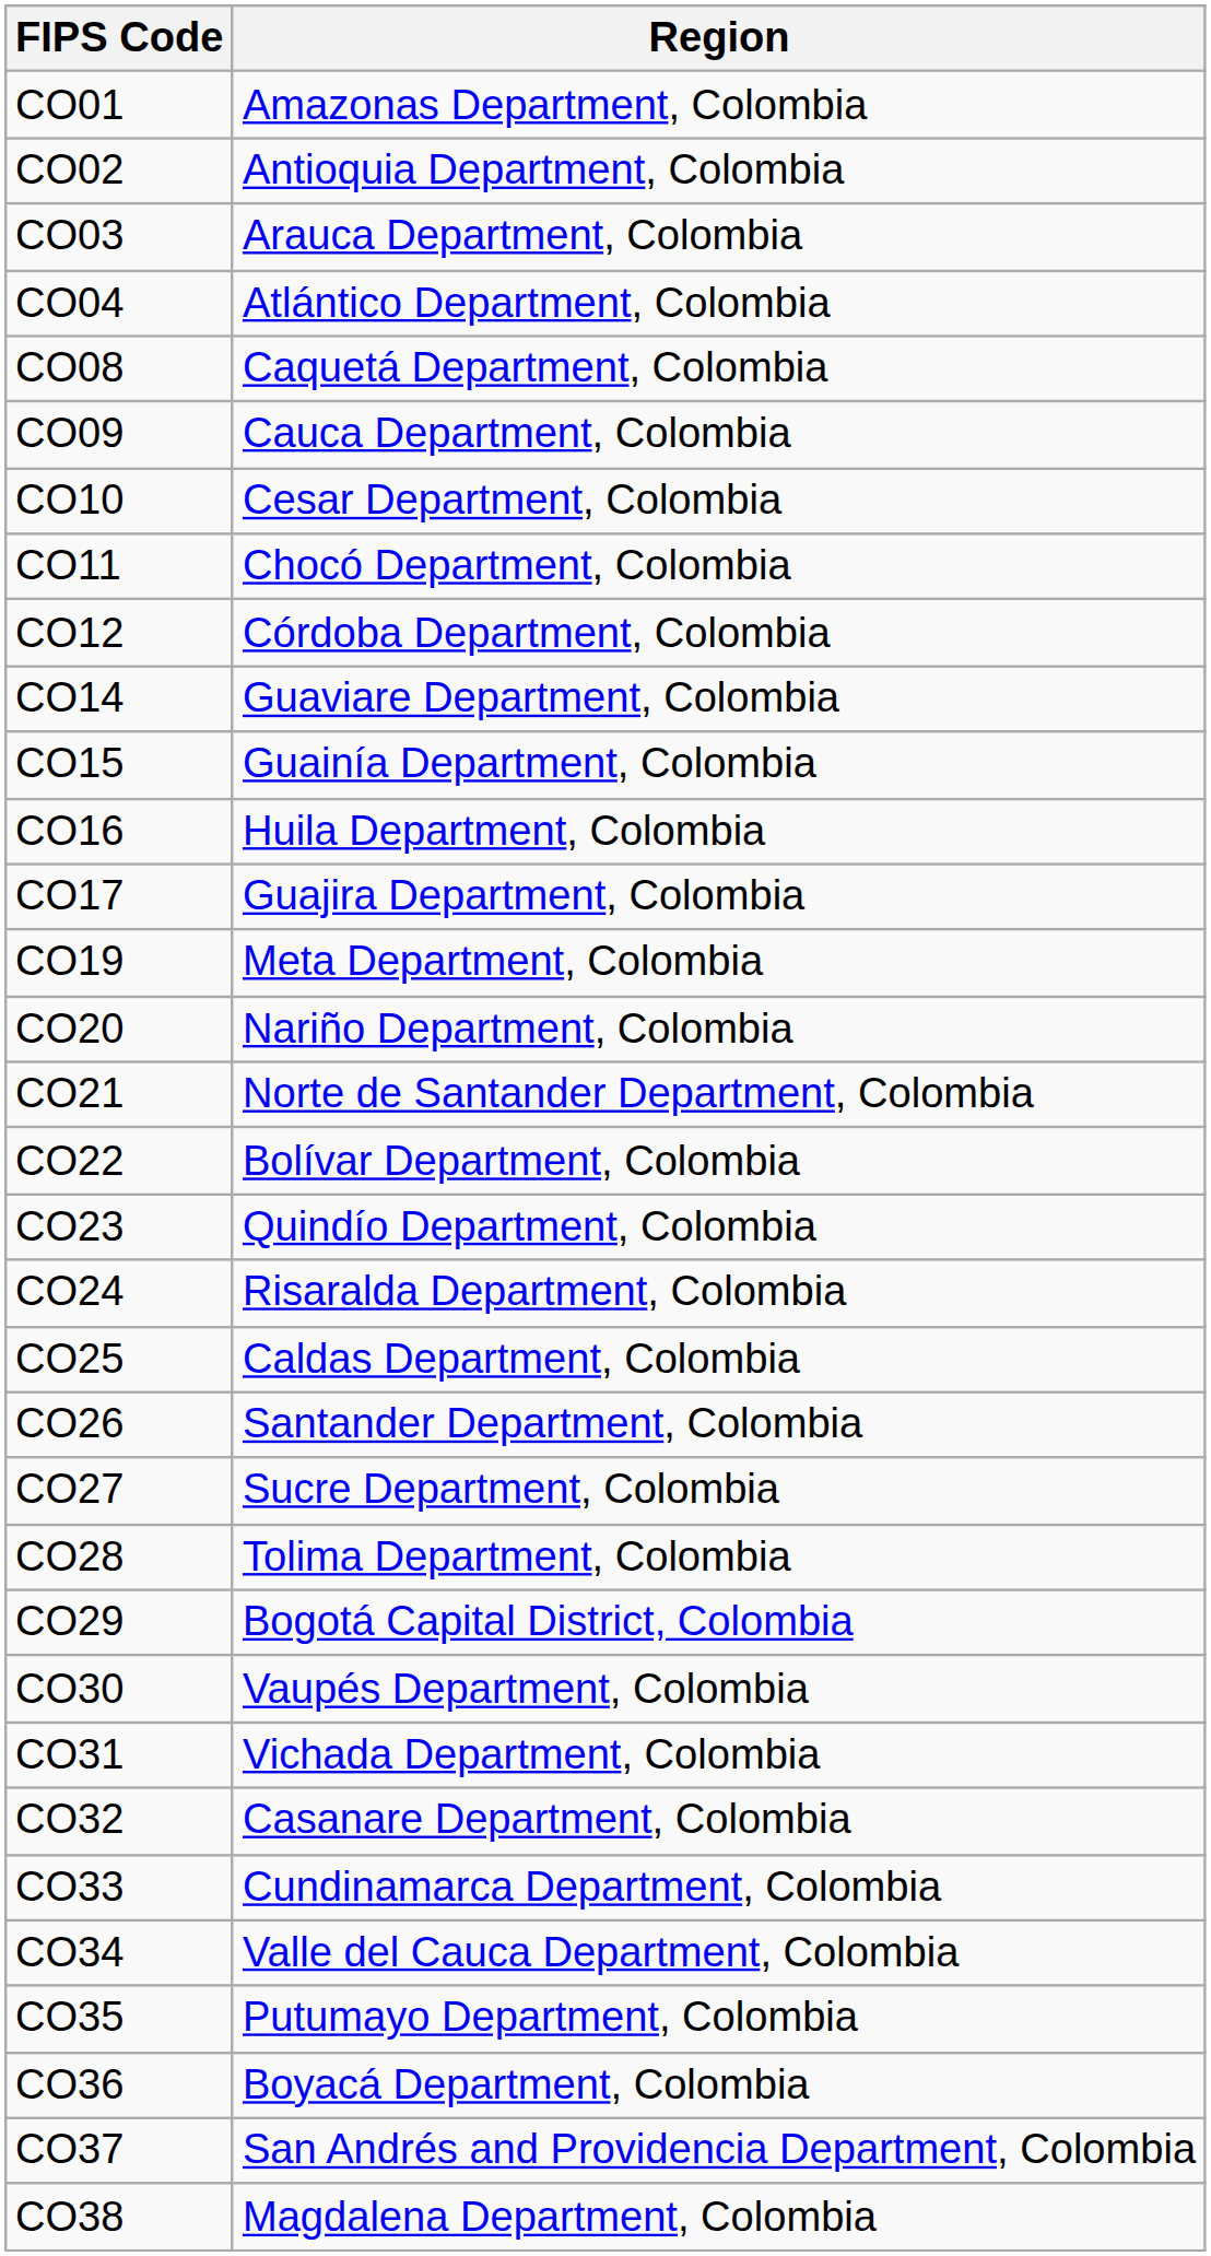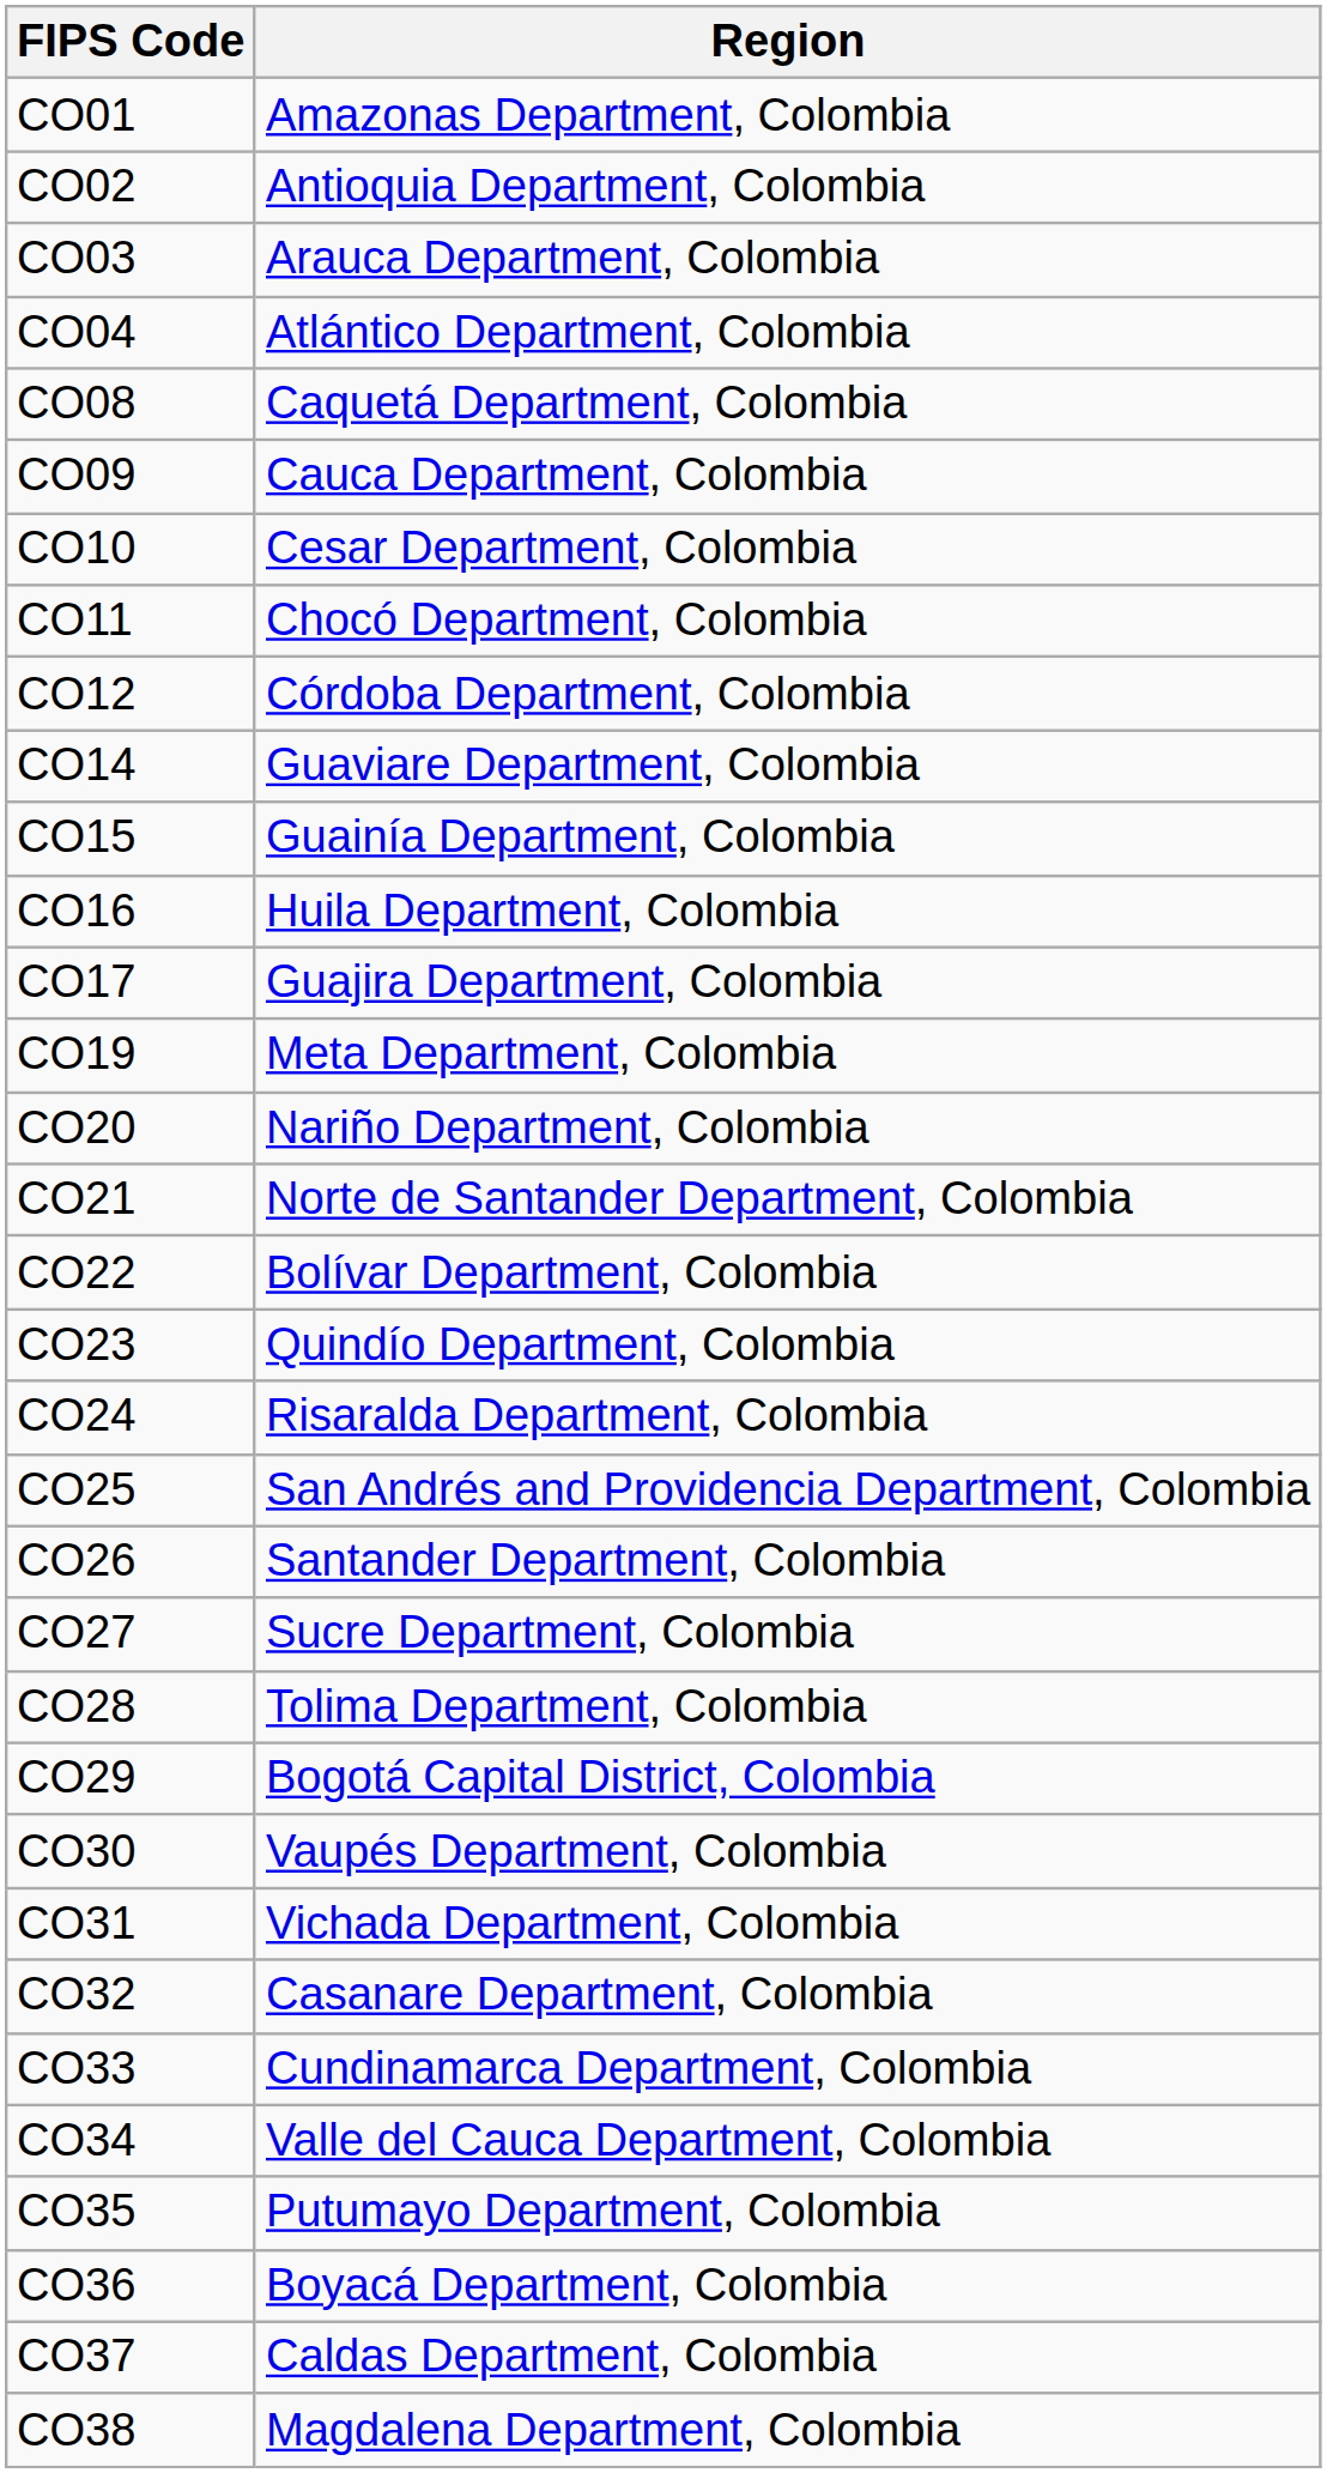CO25 | Region: Caldas Department, Colombia -> San Andrés and Providencia Department, Colombia
CO37 | Region: San Andrés and Providencia Department, Colombia -> Caldas Department, Colombia
